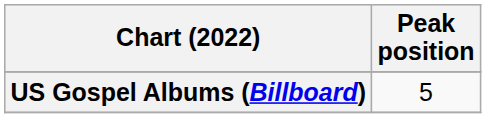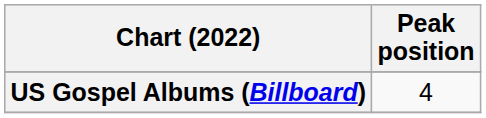US Gospel Albums (Billboard) | Peak position: 5 -> 4
